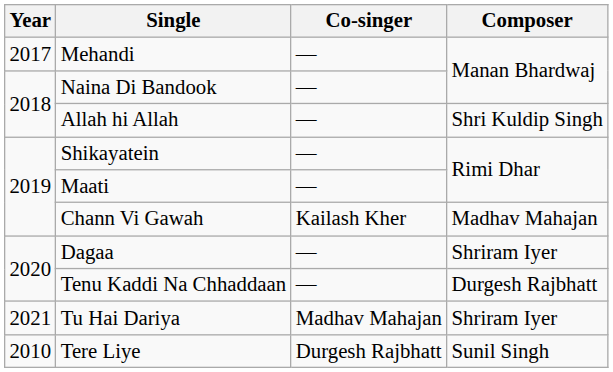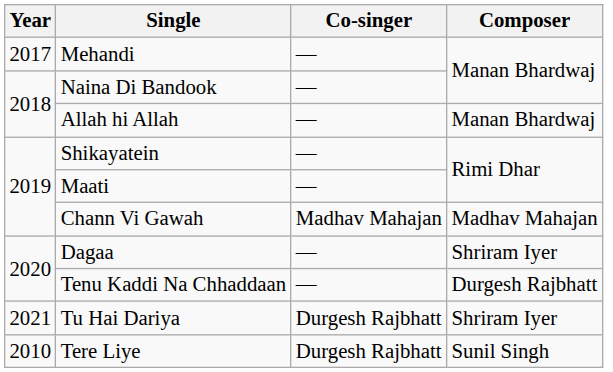Allah hi Allah | Composer: Shri Kuldip Singh -> Manan Bhardwaj
Chann Vi Gawah | Co-singer: Kailash Kher -> Madhav Mahajan
Tu Hai Dariya | Co-singer: Madhav Mahajan -> Durgesh Rajbhatt
